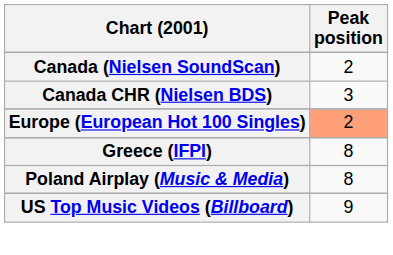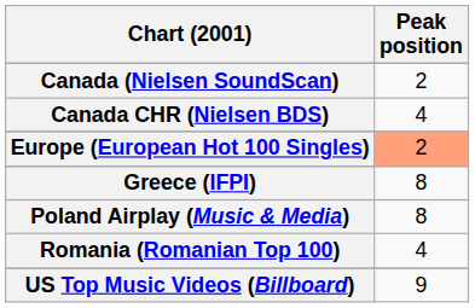Canada CHR (Nielsen BDS) | Peak position: 3 -> 4
+ row: Romania (Romanian Top 100) | 4
